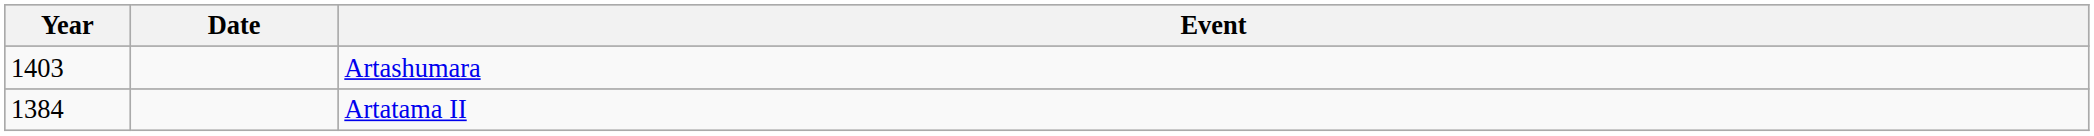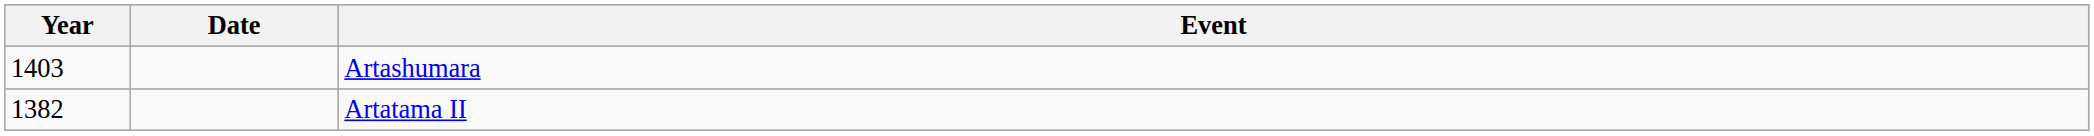Artatama II | Year: 1384 -> 1382
